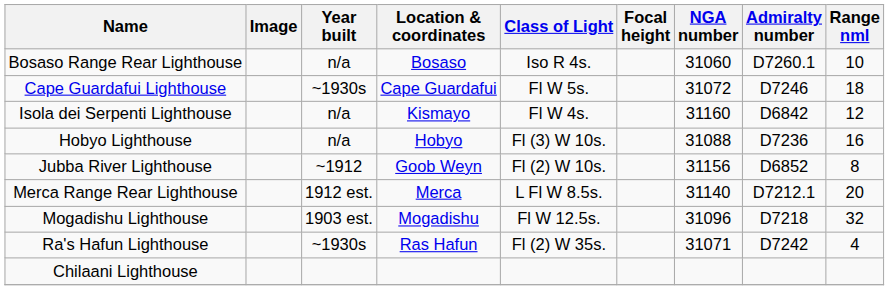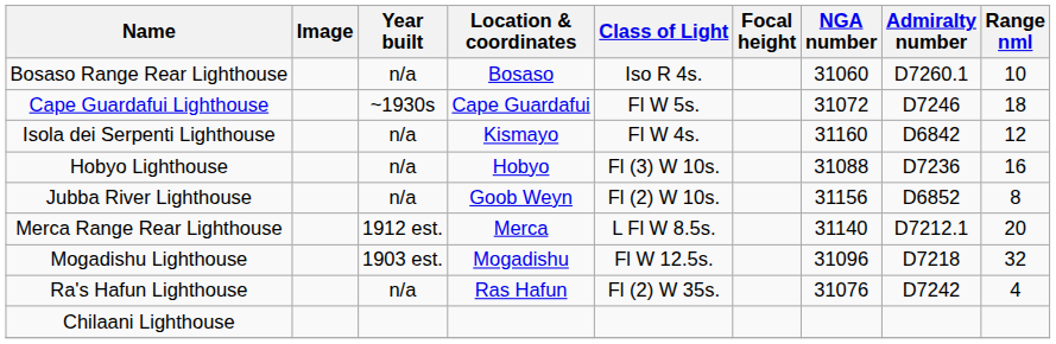Jubba River Lighthouse | Year built: ~1912 -> n/a
Ra's Hafun Lighthouse | Year built: ~1930s -> n/a
Ra's Hafun Lighthouse | NGA number: 31071 -> 31076
